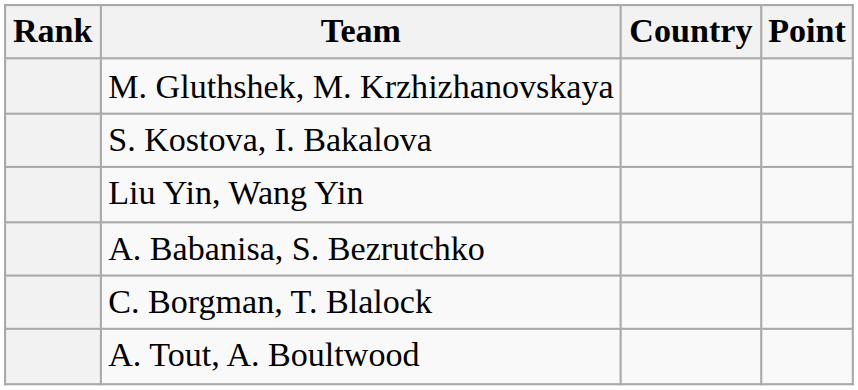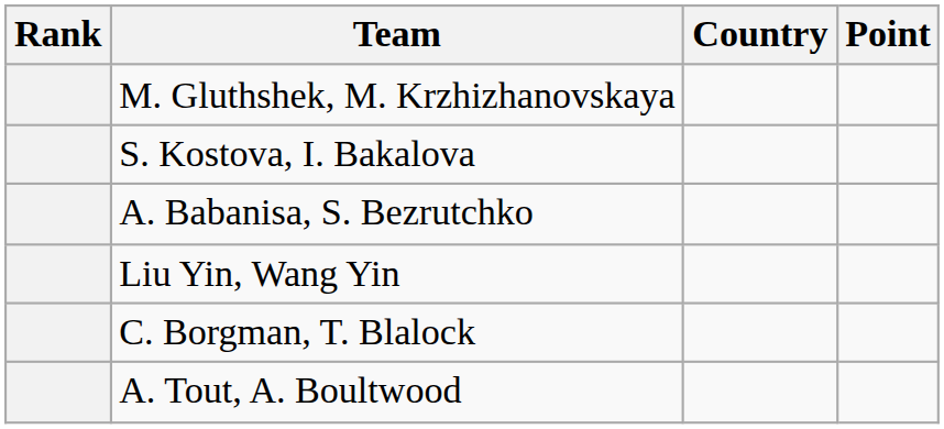rows swapped: A. Babanisa, S. Bezrutchko <-> Liu Yin, Wang Yin
